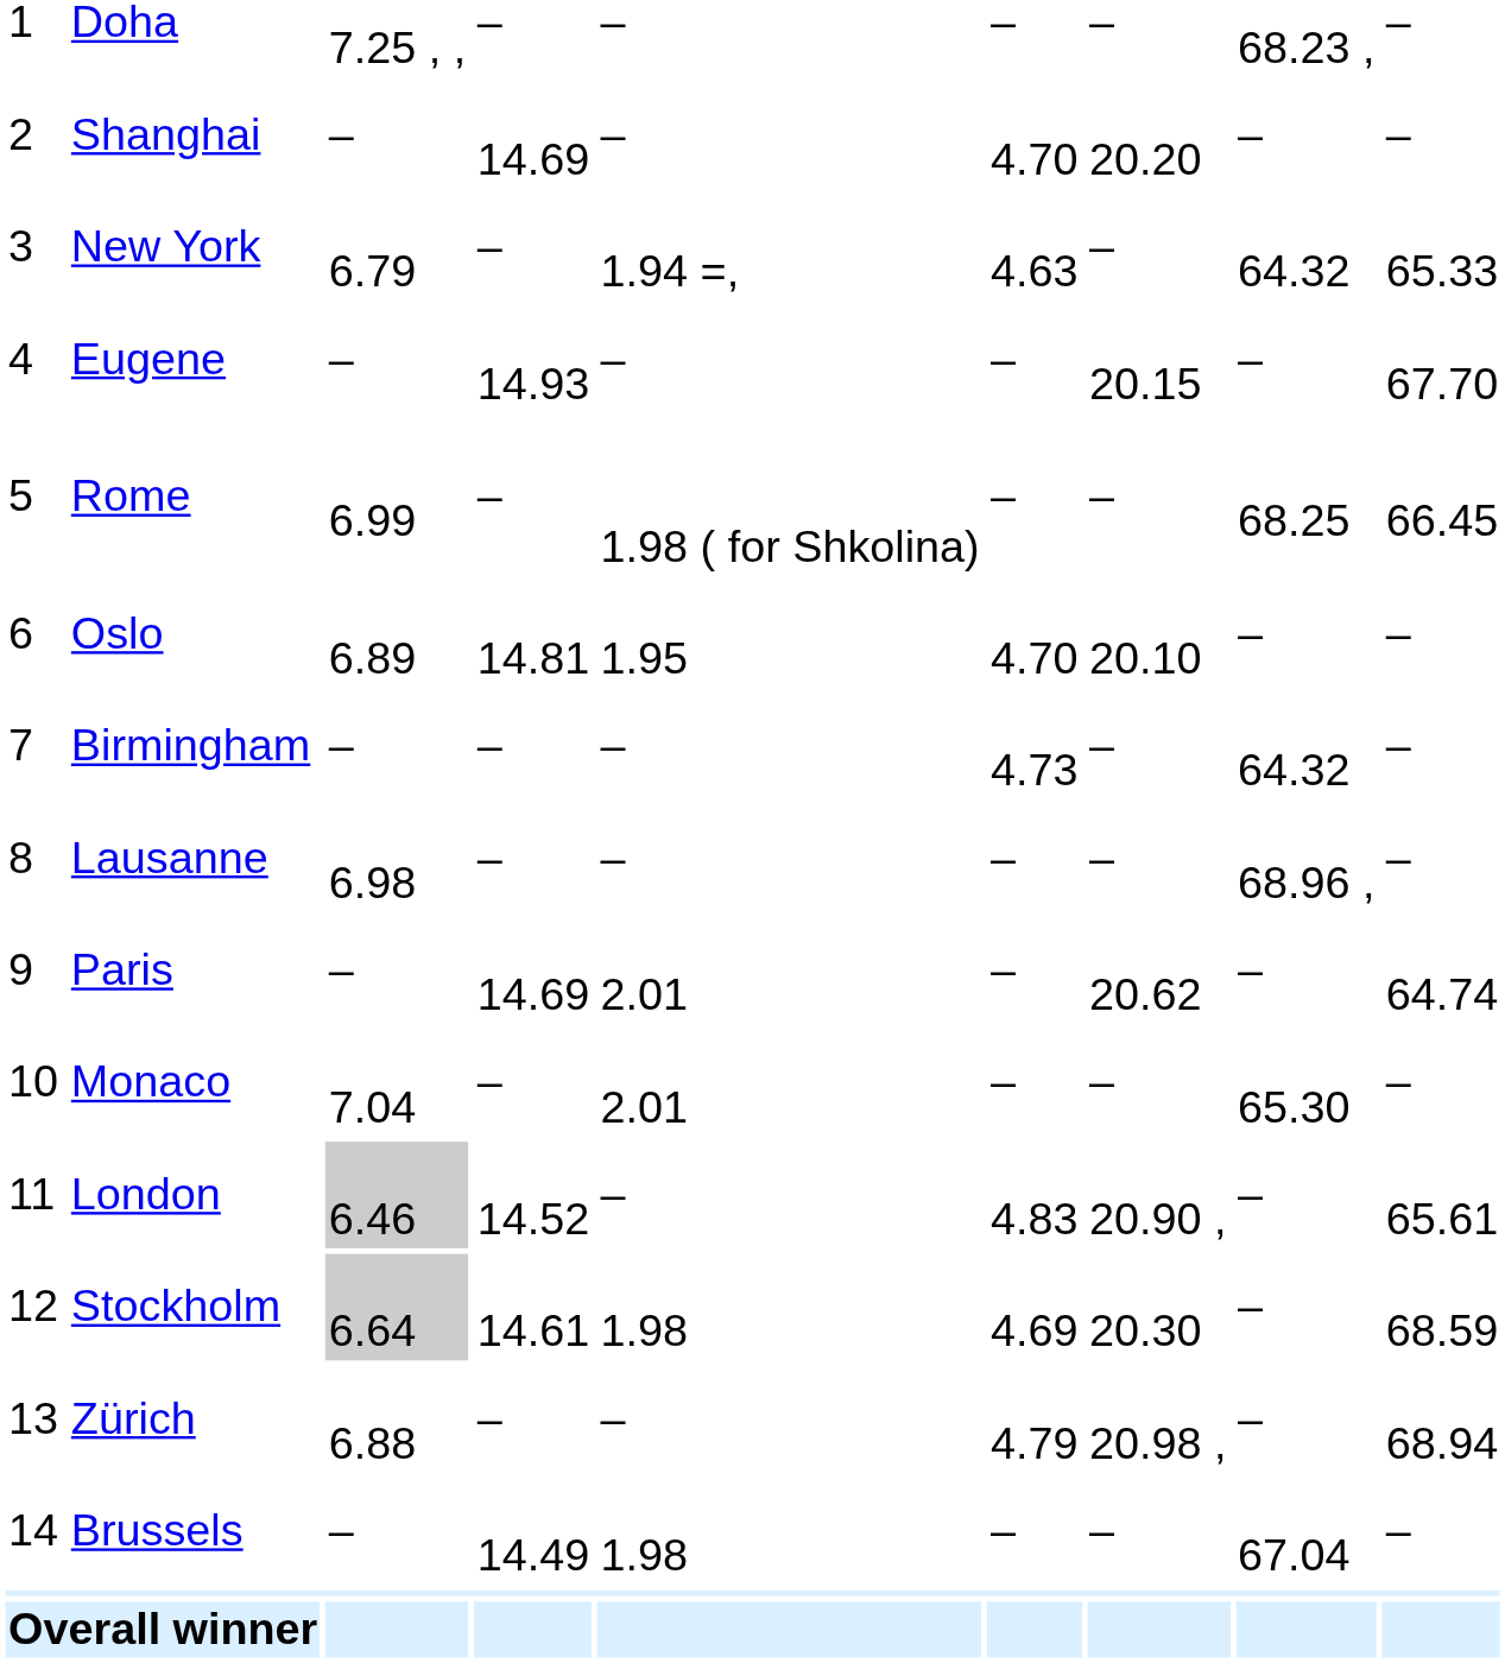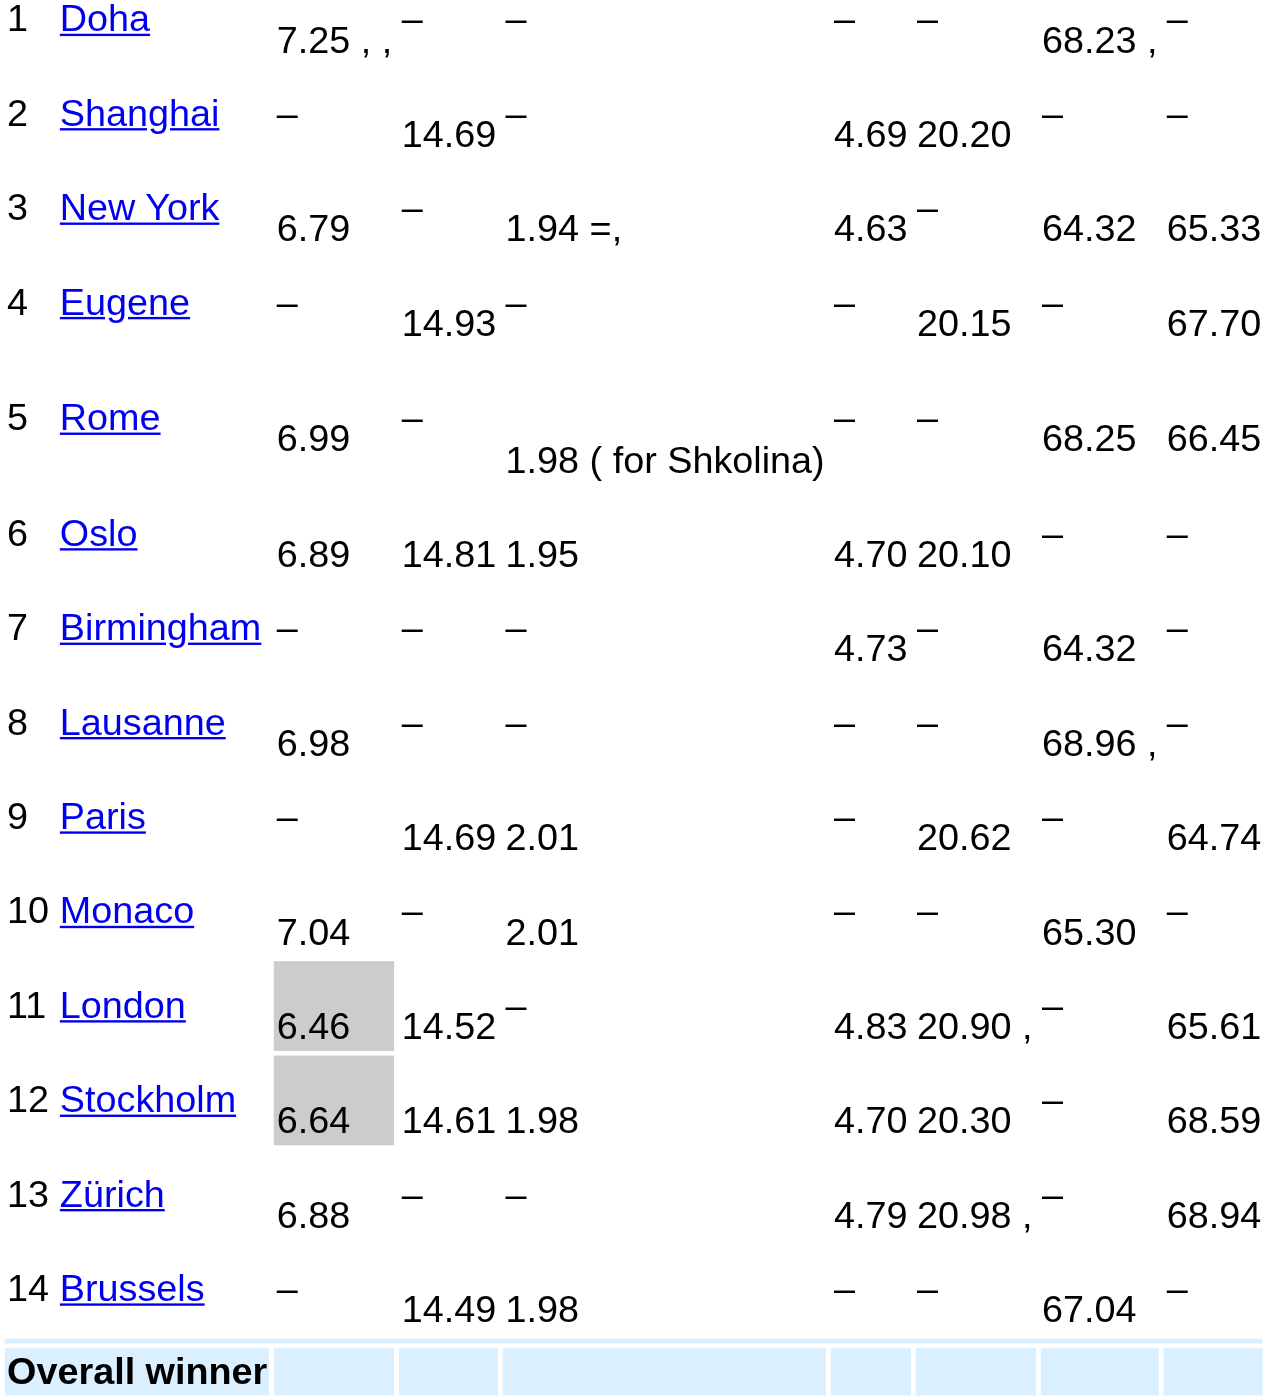Shanghai | column 6: 4.70 -> 4.69
Stockholm | column 6: 4.69 -> 4.70
